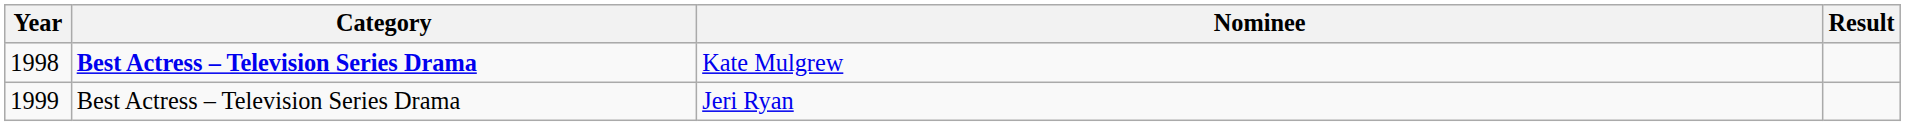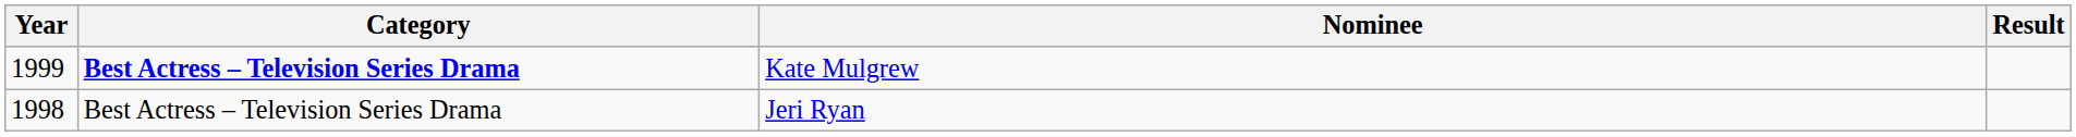Kate Mulgrew | Year: 1998 -> 1999
Jeri Ryan | Year: 1999 -> 1998
